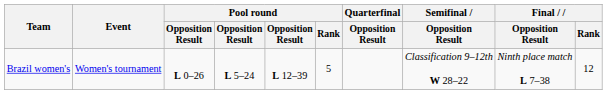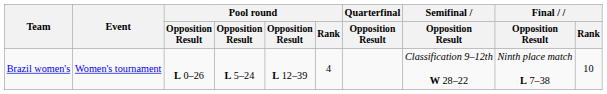Brazil women's | Pool round / Rank: 5 -> 4
Brazil women's | Final / Rank: 12 -> 10
